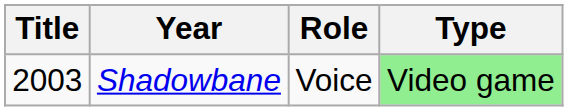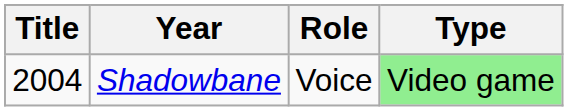Shadowbane | Title: 2003 -> 2004
